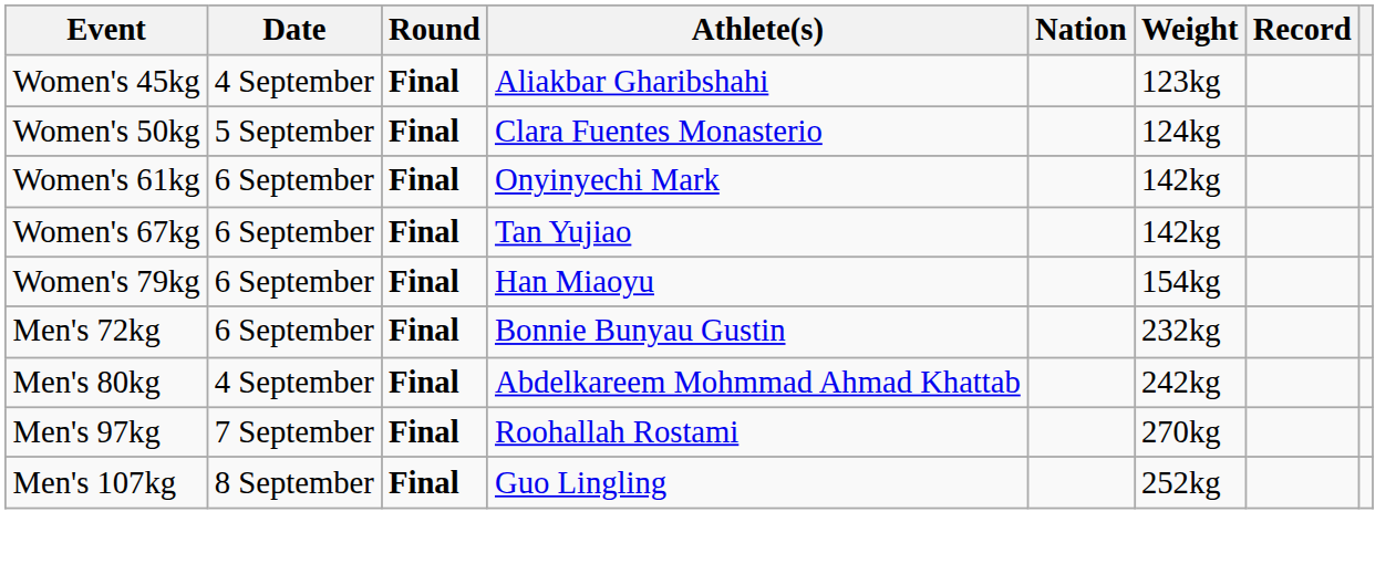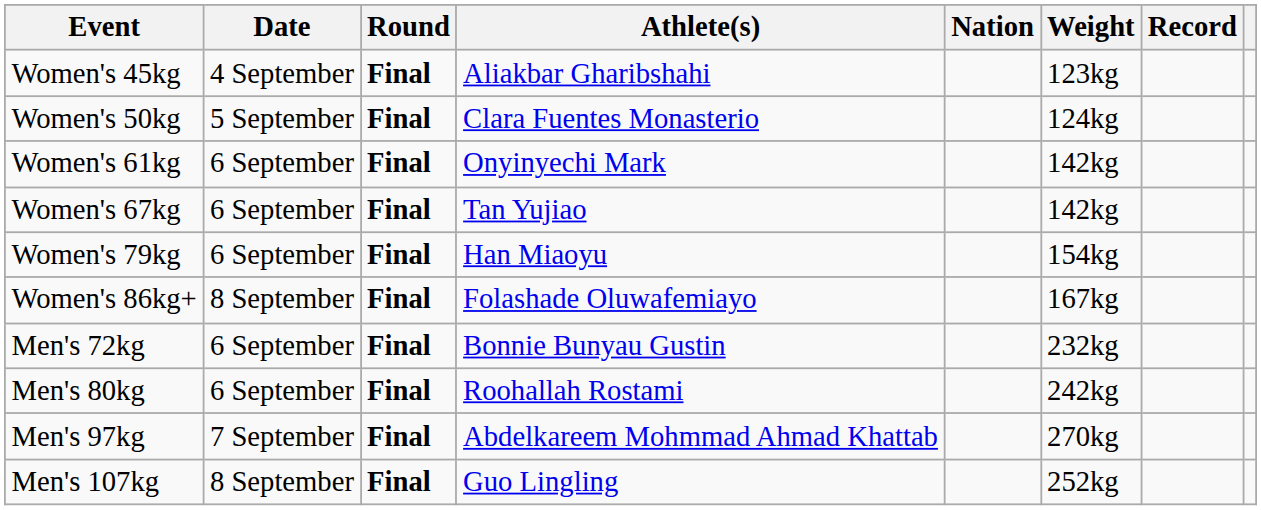+ row: Women's 86kg+ | 8 September | Final | Folashade Oluwafemiayo | 167kg
Men's 80kg | Date: 4 September -> 6 September
Men's 80kg | Athlete(s): Abdelkareem Mohmmad Ahmad Khattab -> Roohallah Rostami
Men's 97kg | Athlete(s): Roohallah Rostami -> Abdelkareem Mohmmad Ahmad Khattab
